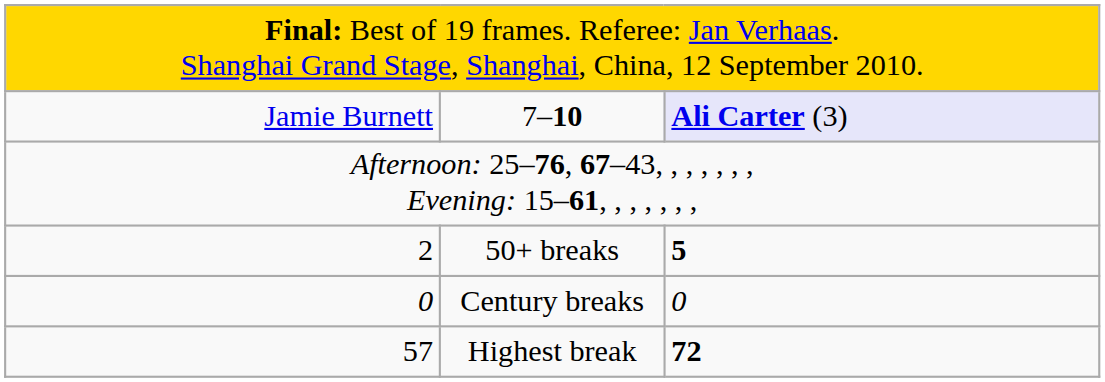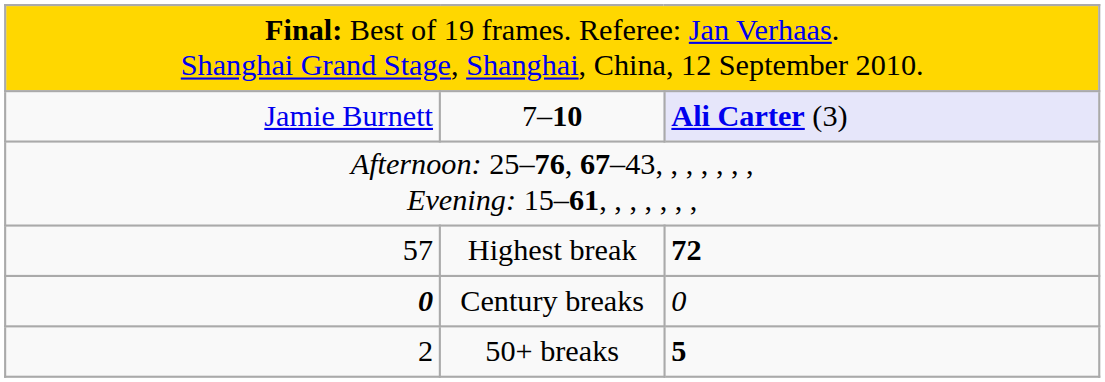rows swapped: Highest break <-> 50+ breaks
Century breaks | column 1: normal -> bold
